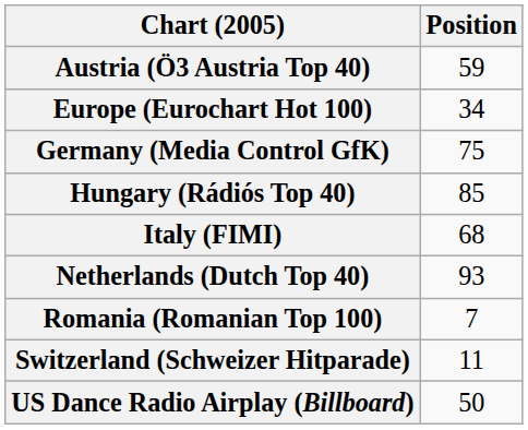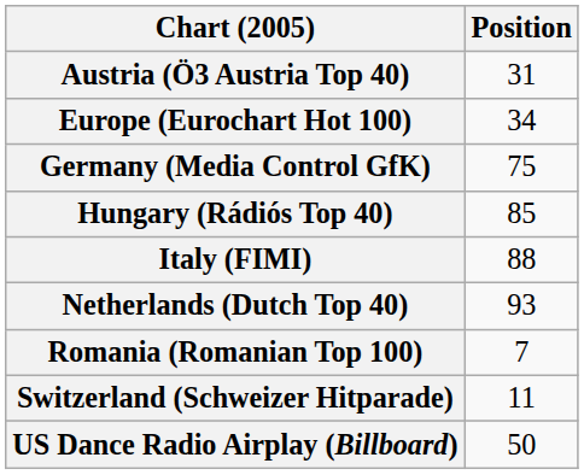Austria (Ö3 Austria Top 40) | Position: 59 -> 31
Italy (FIMI) | Position: 68 -> 88
